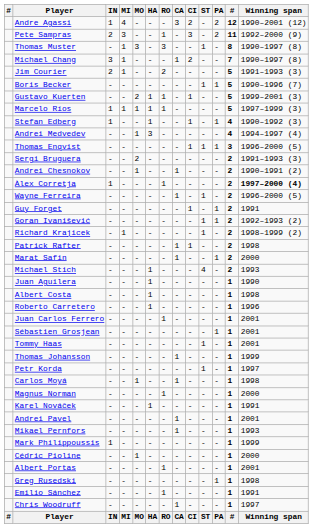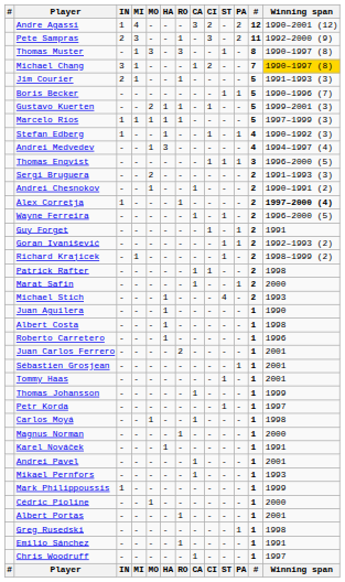Michael Chang | Winning span: no background -> gold background
Jim Courier | RO: 2 -> 1
Juan Carlos Ferrero | RO: 1 -> 2
